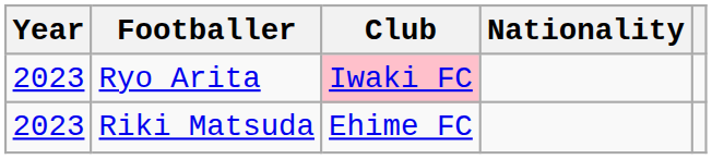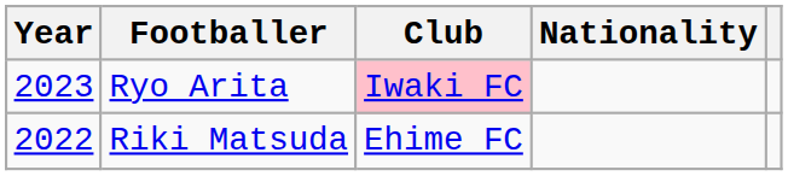Riki Matsuda | Year: 2023 -> 2022
